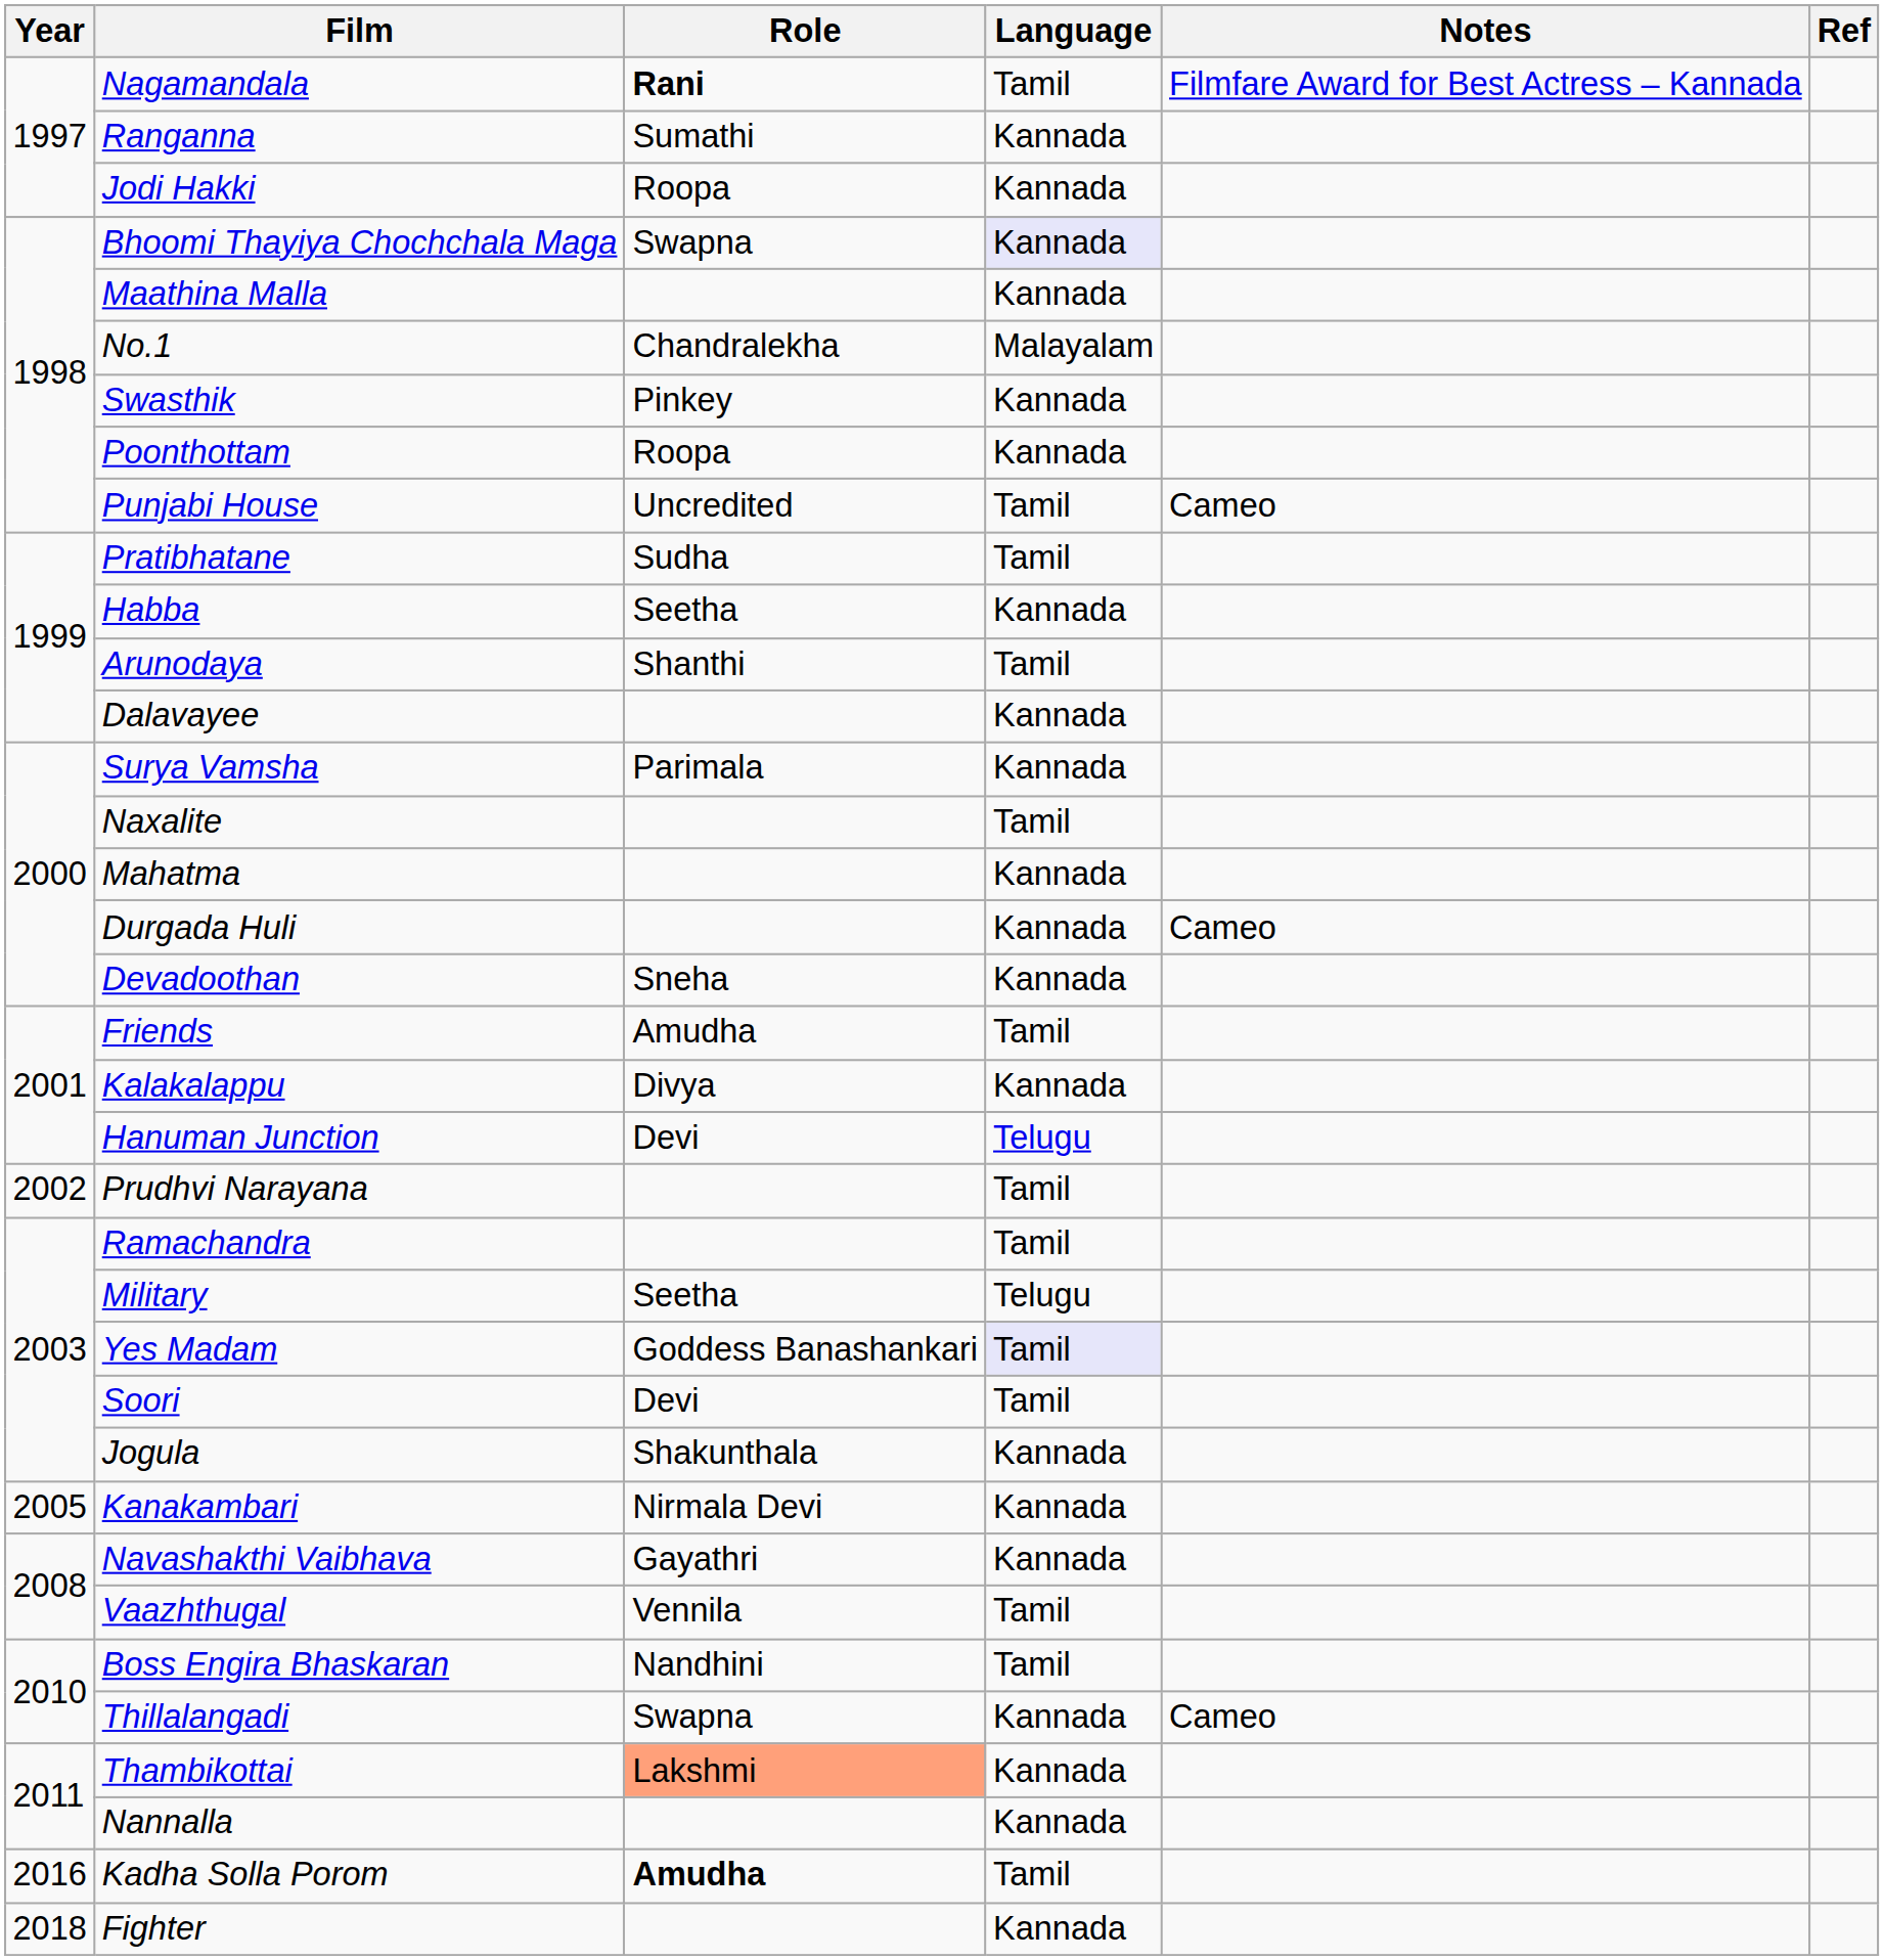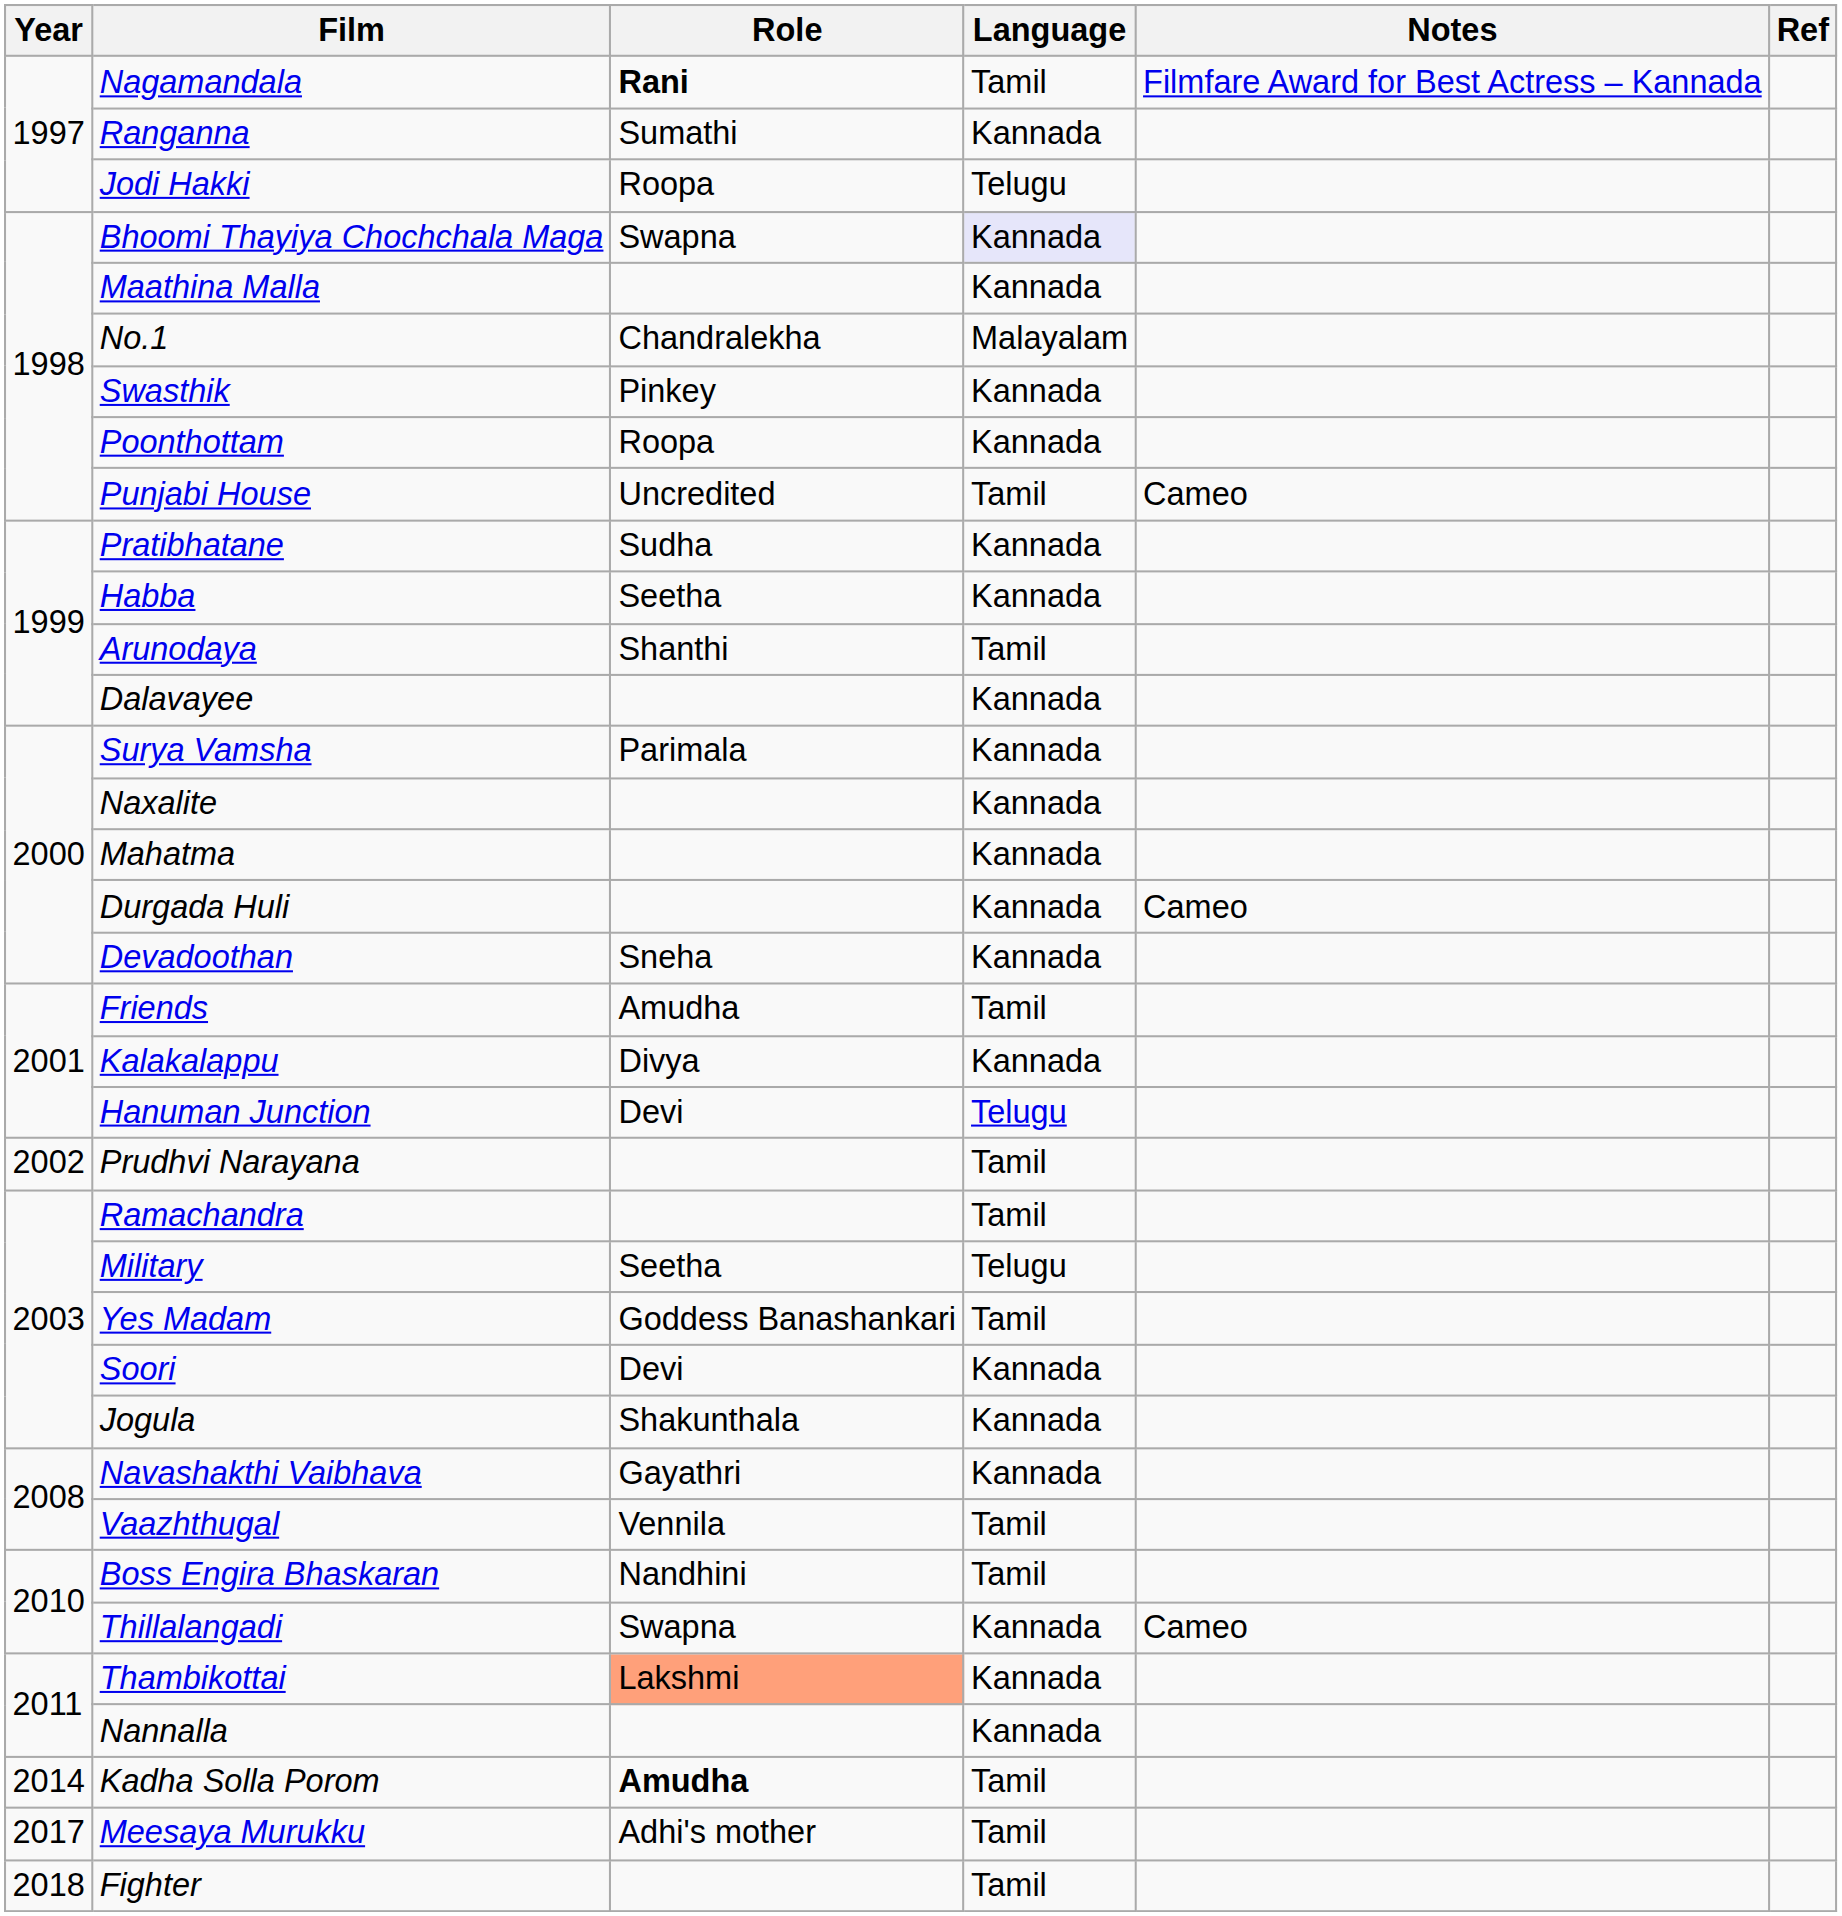Jodi Hakki | Language: Kannada -> Telugu
Pratibhatane | Language: Tamil -> Kannada
Naxalite | Language: Tamil -> Kannada
Yes Madam | Language: lavender background -> no background
Soori | Language: Tamil -> Kannada
- row: 2005 | Kanakambari | Nirmala Devi | Kannada
Kadha Solla Porom | Year: 2016 -> 2014
+ row: 2017 | Meesaya Murukku | Adhi's mother | Tamil
Fighter | Language: Kannada -> Tamil
